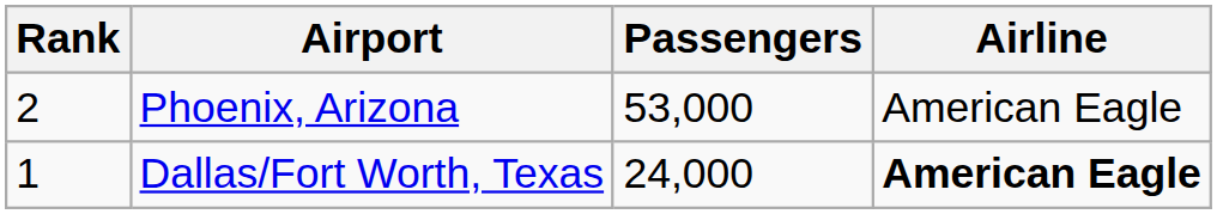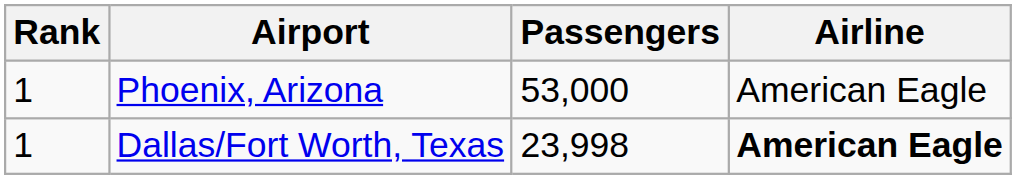Phoenix, Arizona | Rank: 2 -> 1
Dallas/Fort Worth, Texas | Passengers: 24,000 -> 23,998
